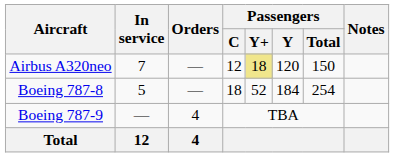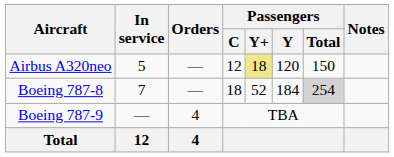Airbus A320neo | In service: 7 -> 5
Boeing 787-8 | In service: 5 -> 7
Boeing 787-8 | Passengers / Total: no background -> lightgrey background
